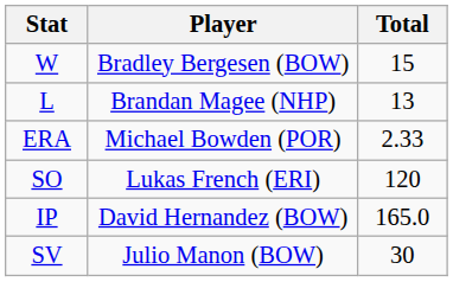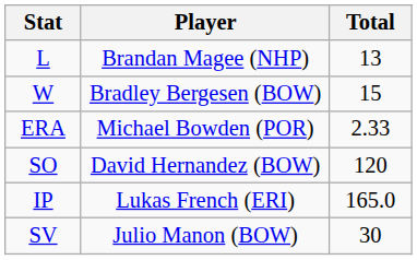rows swapped: W <-> L
SO | Player: Lukas French (ERI) -> David Hernandez (BOW)
IP | Player: David Hernandez (BOW) -> Lukas French (ERI)
